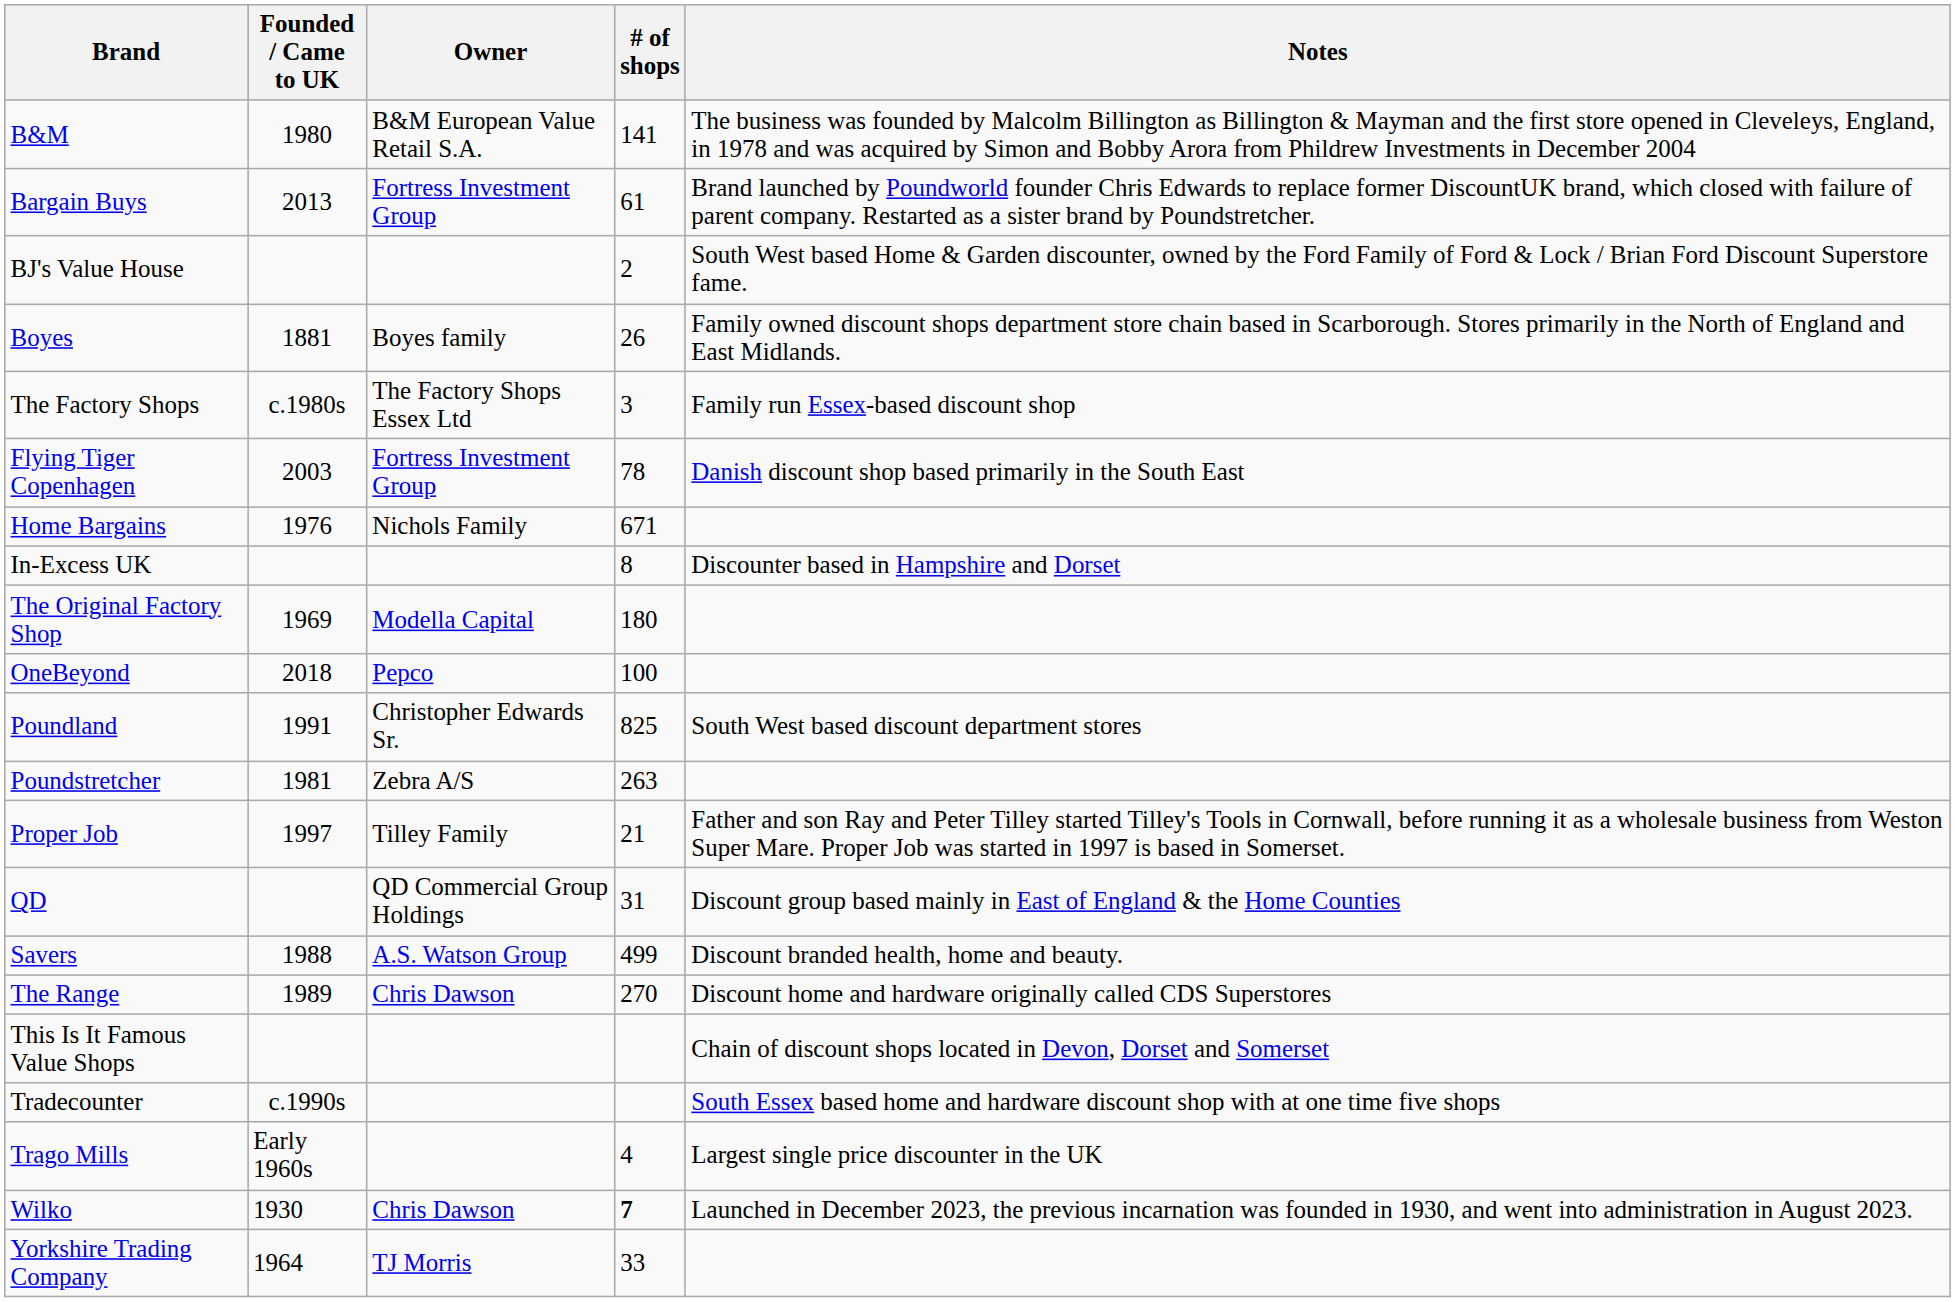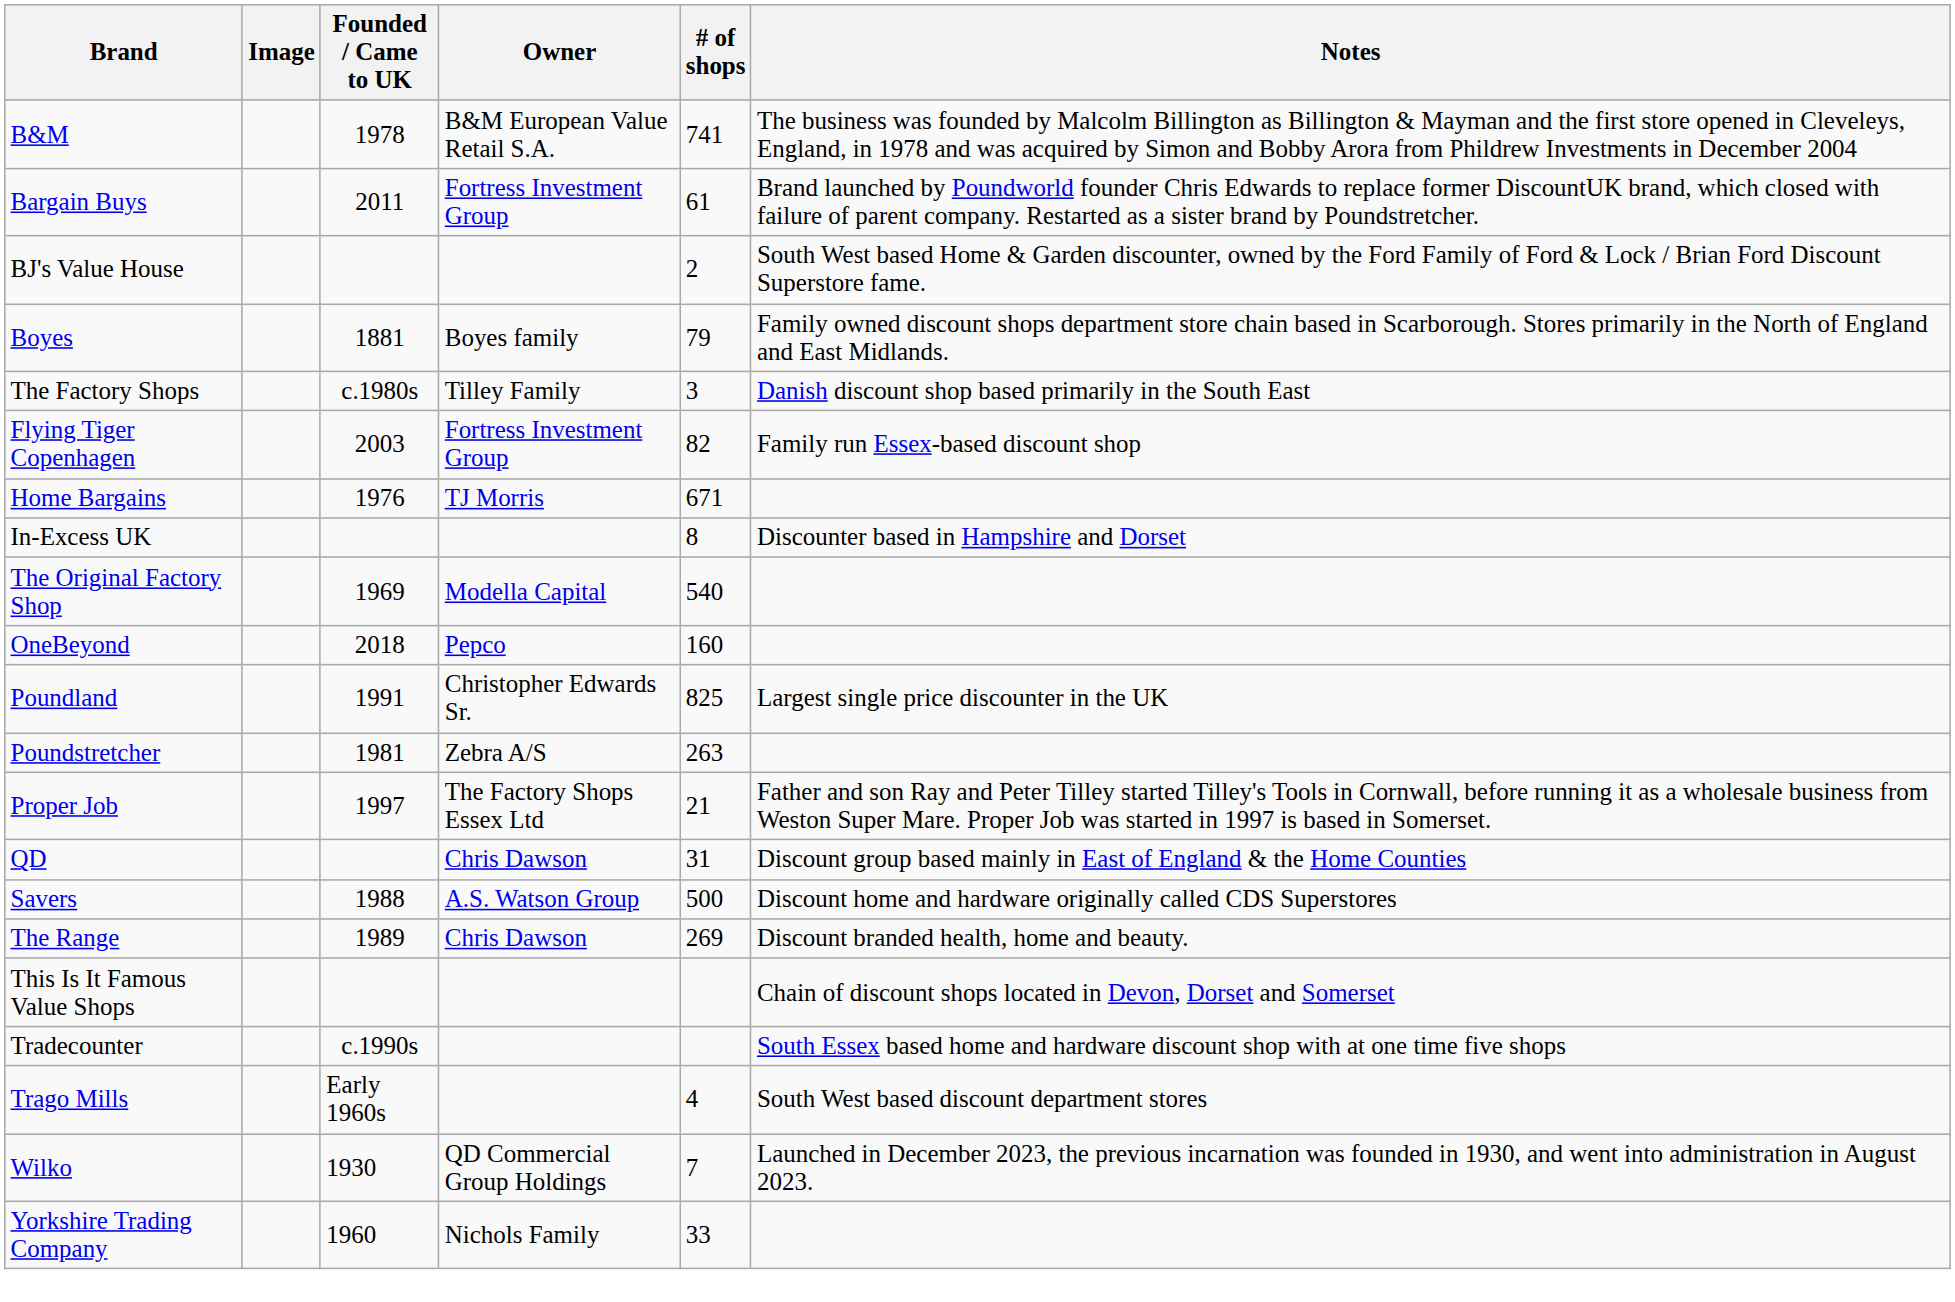+ column: Image
B&M | Founded / Came to UK: 1980 -> 1978
B&M | # of shops: 141 -> 741
Bargain Buys | Founded / Came to UK: 2013 -> 2011
Boyes | # of shops: 26 -> 79
The Factory Shops | Owner: The Factory Shops Essex Ltd -> Tilley Family
The Factory Shops | Notes: Family run Essex-based discount shop -> Danish discount shop based primarily in the South East
Flying Tiger Copenhagen | # of shops: 78 -> 82
Flying Tiger Copenhagen | Notes: Danish discount shop based primarily in the South East -> Family run Essex-based discount shop
Home Bargains | Owner: Nichols Family -> TJ Morris
The Original Factory Shop | # of shops: 180 -> 540
OneBeyond | # of shops: 100 -> 160
Poundland | Notes: South West based discount department stores -> Largest single price discounter in the UK
Proper Job | Owner: Tilley Family -> The Factory Shops Essex Ltd
QD | Owner: QD Commercial Group Holdings -> Chris Dawson
Savers | # of shops: 499 -> 500
Savers | Notes: Discount branded health, home and beauty. -> Discount home and hardware originally called CDS Superstores
The Range | # of shops: 270 -> 269
The Range | Notes: Discount home and hardware originally called CDS Superstores -> Discount branded health, home and beauty.
Trago Mills | Notes: Largest single price discounter in the UK -> South West based discount department stores
Wilko | Owner: Chris Dawson -> QD Commercial Group Holdings
Wilko | # of shops: bold -> normal
Yorkshire Trading Company | Founded / Came to UK: 1964 -> 1960
Yorkshire Trading Company | Owner: TJ Morris -> Nichols Family
